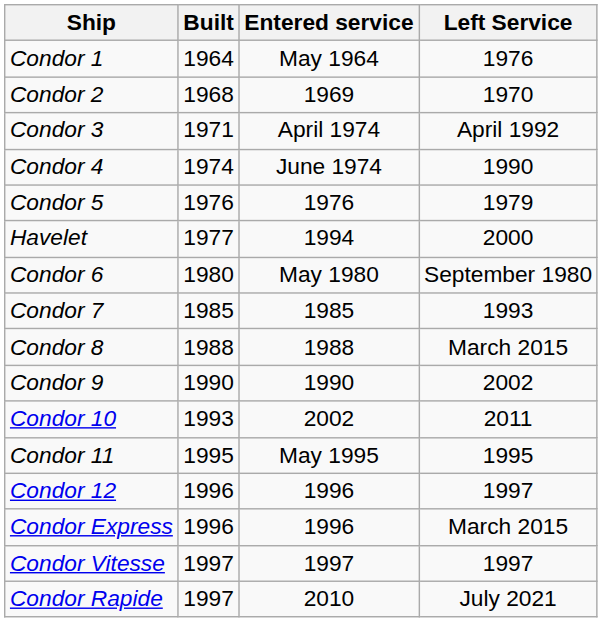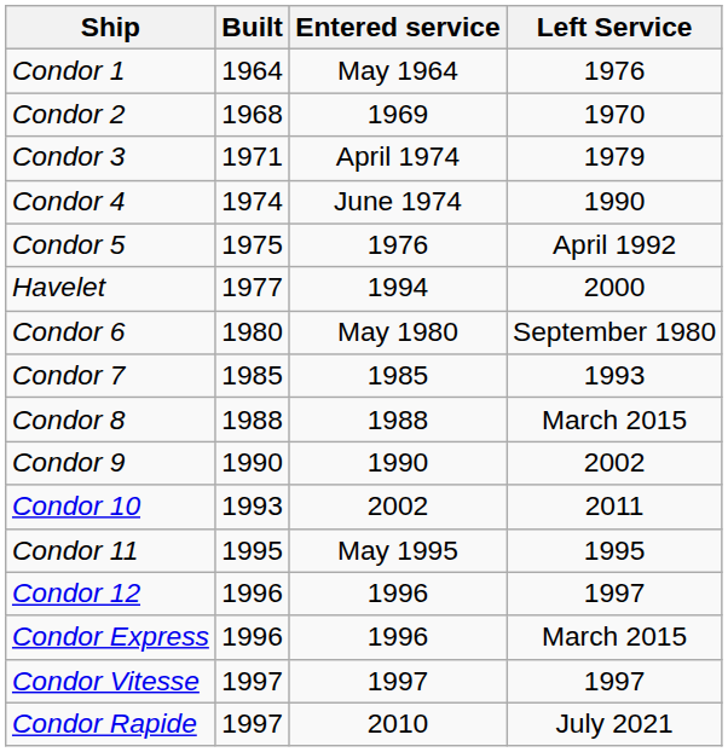Condor 3 | Left Service: April 1992 -> 1979
Condor 5 | Built: 1976 -> 1975
Condor 5 | Left Service: 1979 -> April 1992
